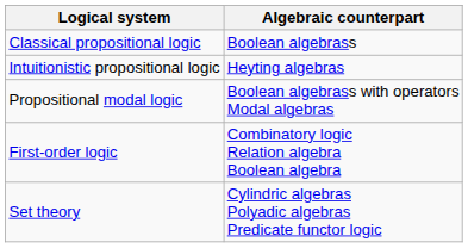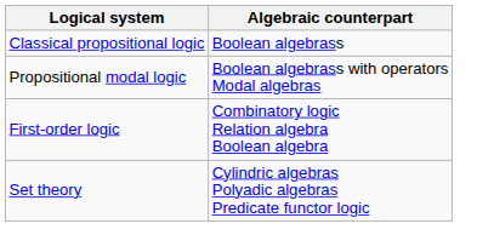- row: Intuitionistic propositional logic | Heyting algebras
